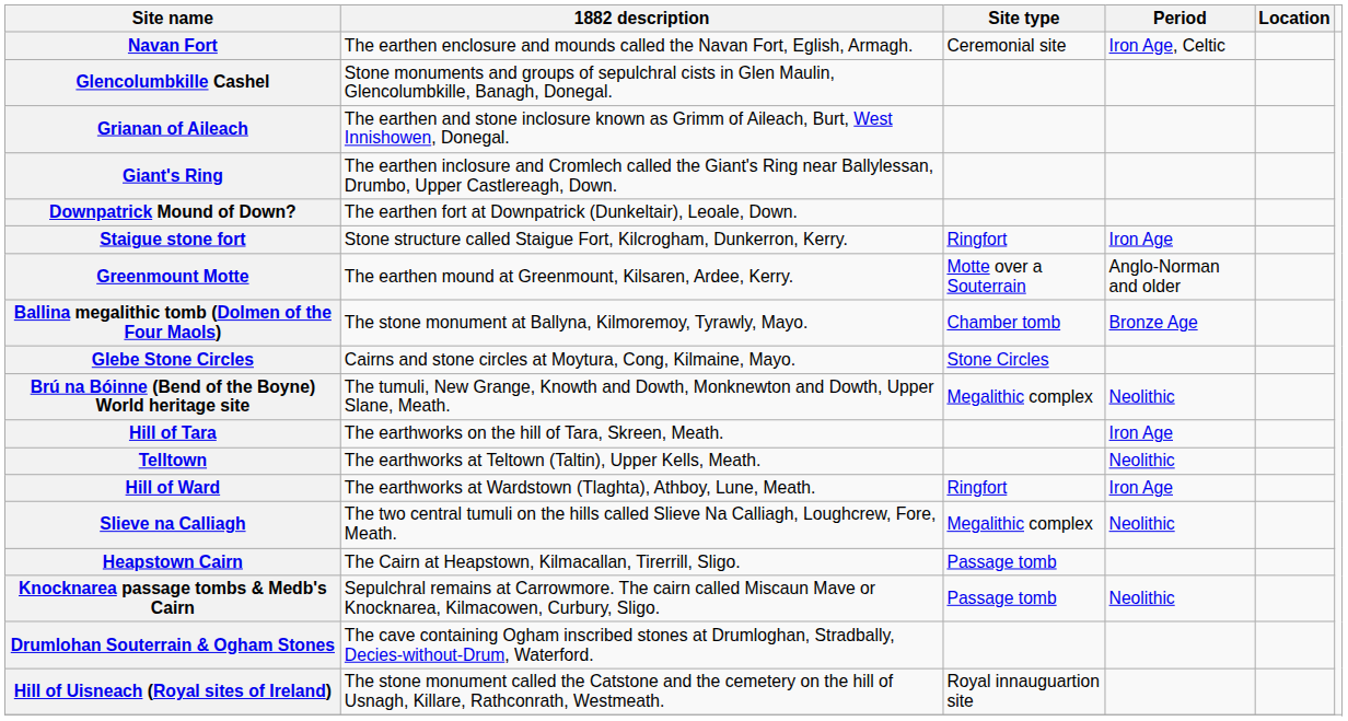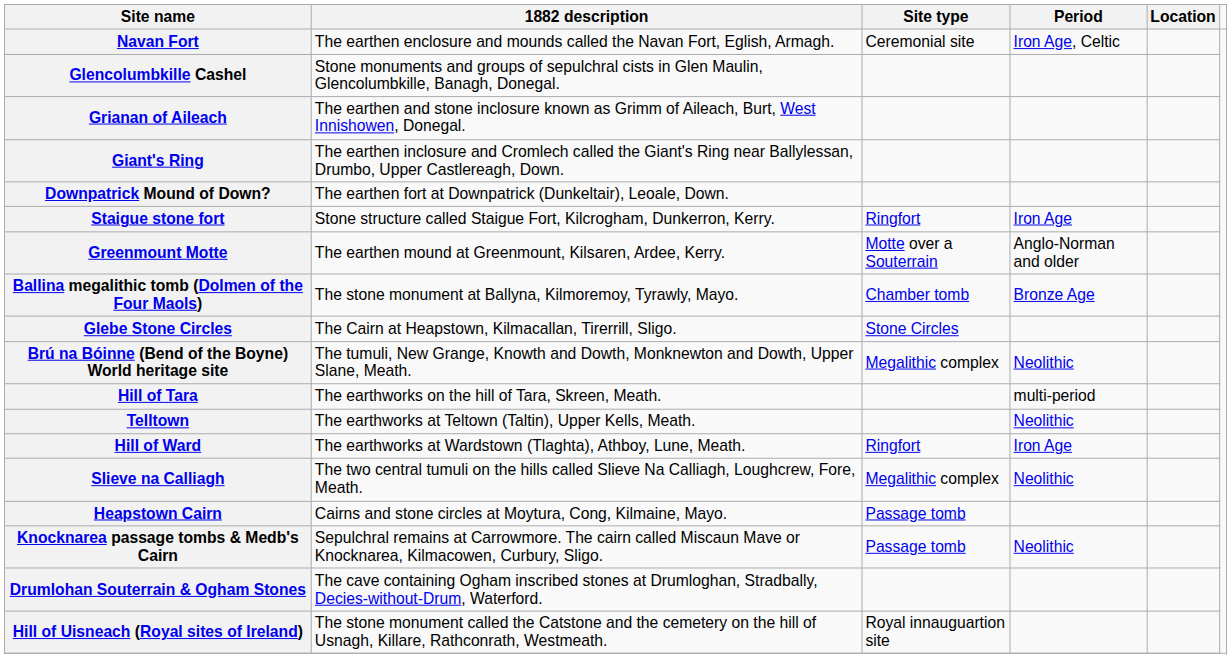Glebe Stone Circles | 1882 description: Cairns and stone circles at Moytura, Cong, Kilmaine, Mayo. -> The Cairn at Heapstown, Kilmacallan, Tirerrill, Sligo.
Hill of Tara | Period: Iron Age -> multi-period
Heapstown Cairn | 1882 description: The Cairn at Heapstown, Kilmacallan, Tirerrill, Sligo. -> Cairns and stone circles at Moytura, Cong, Kilmaine, Mayo.
